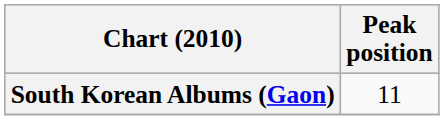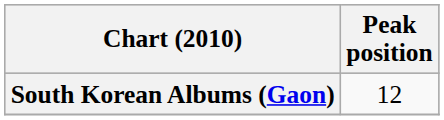South Korean Albums (Gaon) | Peak position: 11 -> 12
